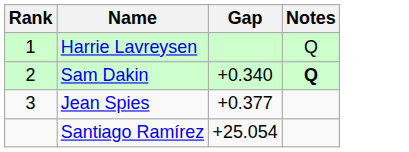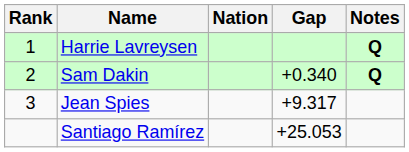+ column: Nation
Harrie Lavreysen | Notes: normal -> bold
Jean Spies | Gap: +0.377 -> +9.317
Santiago Ramírez | Gap: +25.054 -> +25.053
